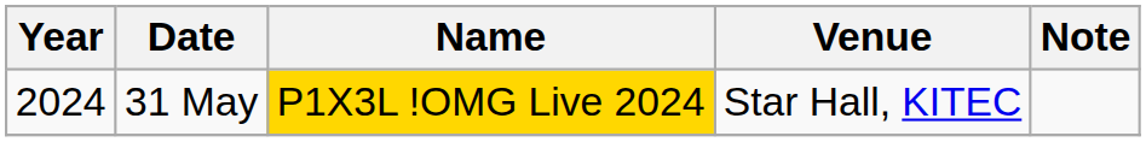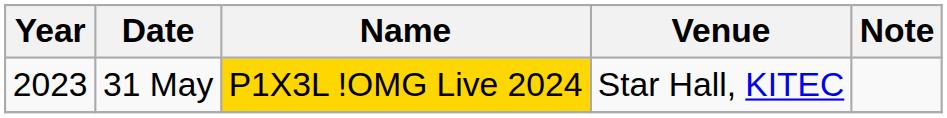31 May | Year: 2024 -> 2023
